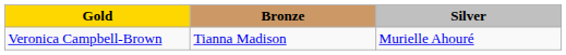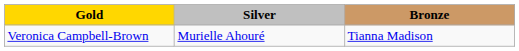columns swapped: Silver <-> Bronze
